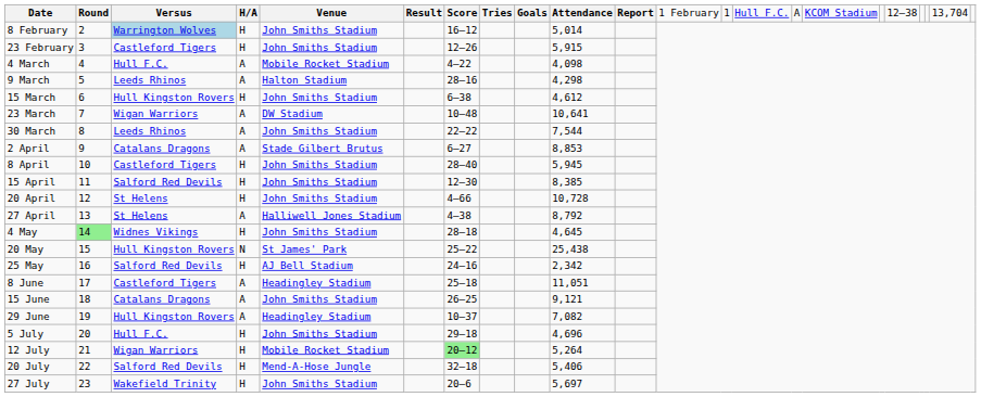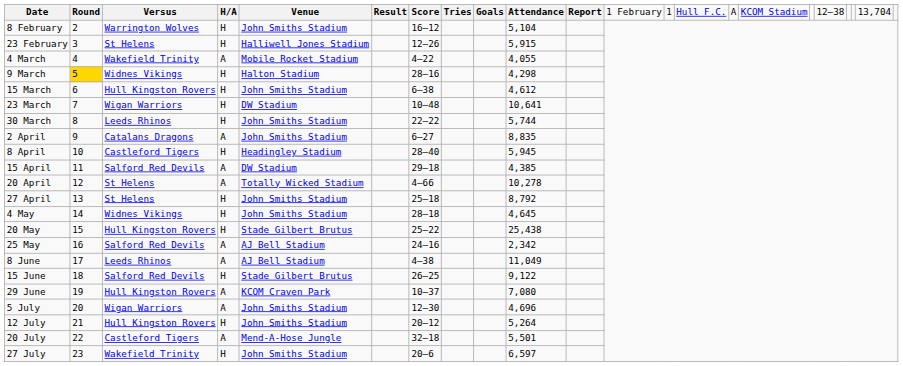8 February | column 3: lightblue background -> no background
8 February | column 10: 5,014 -> 5,104
23 February | column 3: Castleford Tigers -> St Helens
23 February | column 5: John Smiths Stadium -> Halliwell Jones Stadium
4 March | column 3: Hull F.C. -> Wakefield Trinity
4 March | column 10: 4,098 -> 4,055
9 March | column 2: no background -> gold background
9 March | column 3: Leeds Rhinos -> Widnes Vikings
9 March | column 4: A -> H
23 March | column 4: A -> H
30 March | column 4: A -> H
30 March | column 10: 7,544 -> 5,744
2 April | column 5: Stade Gilbert Brutus -> John Smiths Stadium
2 April | column 10: 8,853 -> 8,835
8 April | column 5: John Smiths Stadium -> Headingley Stadium
15 April | column 4: H -> A
15 April | column 5: John Smiths Stadium -> DW Stadium
15 April | column 7: 12–30 -> 29–18
15 April | column 10: 8,385 -> 4,385
20 April | column 4: H -> A
20 April | column 5: John Smiths Stadium -> Totally Wicked Stadium
20 April | column 10: 10,728 -> 10,278
27 April | column 4: A -> H
27 April | column 5: Halliwell Jones Stadium -> John Smiths Stadium
27 April | column 7: 4–38 -> 25–18
4 May | column 2: lightgreen background -> no background
20 May | column 4: N -> H
20 May | column 5: St James' Park -> Stade Gilbert Brutus
25 May | column 4: H -> A
8 June | column 3: Castleford Tigers -> Leeds Rhinos
8 June | column 5: Headingley Stadium -> AJ Bell Stadium
8 June | column 7: 25–18 -> 4–38
8 June | column 10: 11,051 -> 11,049
15 June | column 3: Catalans Dragons -> Salford Red Devils
15 June | column 4: A -> H
15 June | column 5: John Smiths Stadium -> Stade Gilbert Brutus
15 June | column 10: 9,121 -> 9,122
29 June | column 5: Headingley Stadium -> KCOM Craven Park
29 June | column 10: 7,082 -> 7,080
5 July | column 3: Hull F.C. -> Wigan Warriors
5 July | column 4: H -> A
5 July | column 7: 29–18 -> 12–30
12 July | column 3: Wigan Warriors -> Hull Kingston Rovers
12 July | column 5: Mobile Rocket Stadium -> John Smiths Stadium
12 July | column 7: lightgreen background -> no background
20 July | column 3: Salford Red Devils -> Castleford Tigers
20 July | column 4: H -> A
20 July | column 10: 5,406 -> 5,501
27 July | column 10: 5,697 -> 6,597
